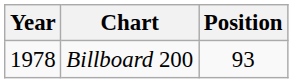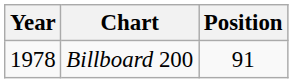Billboard 200 | Position: 93 -> 91
